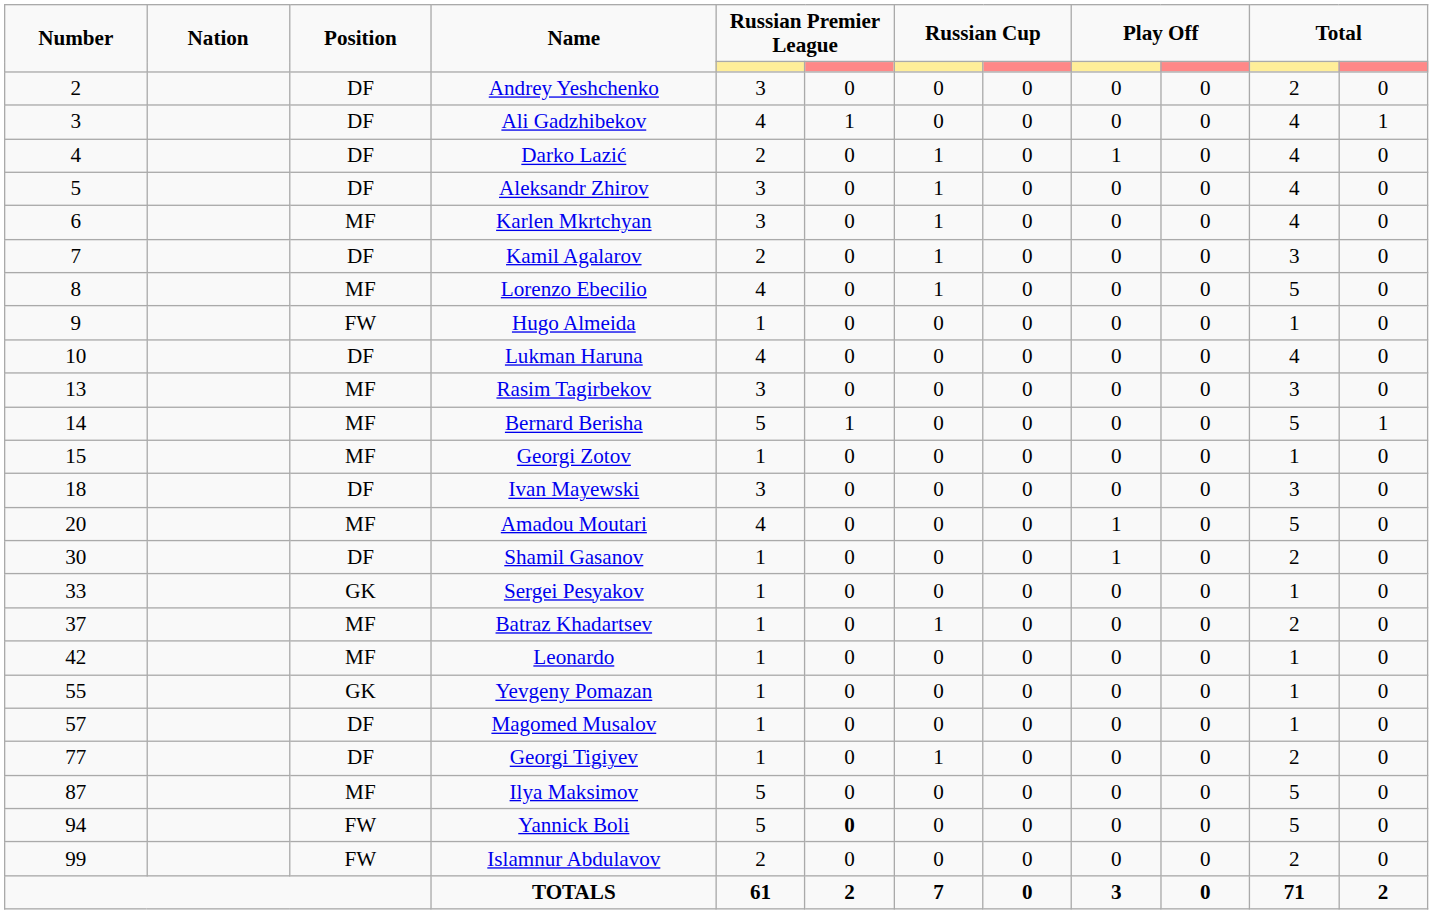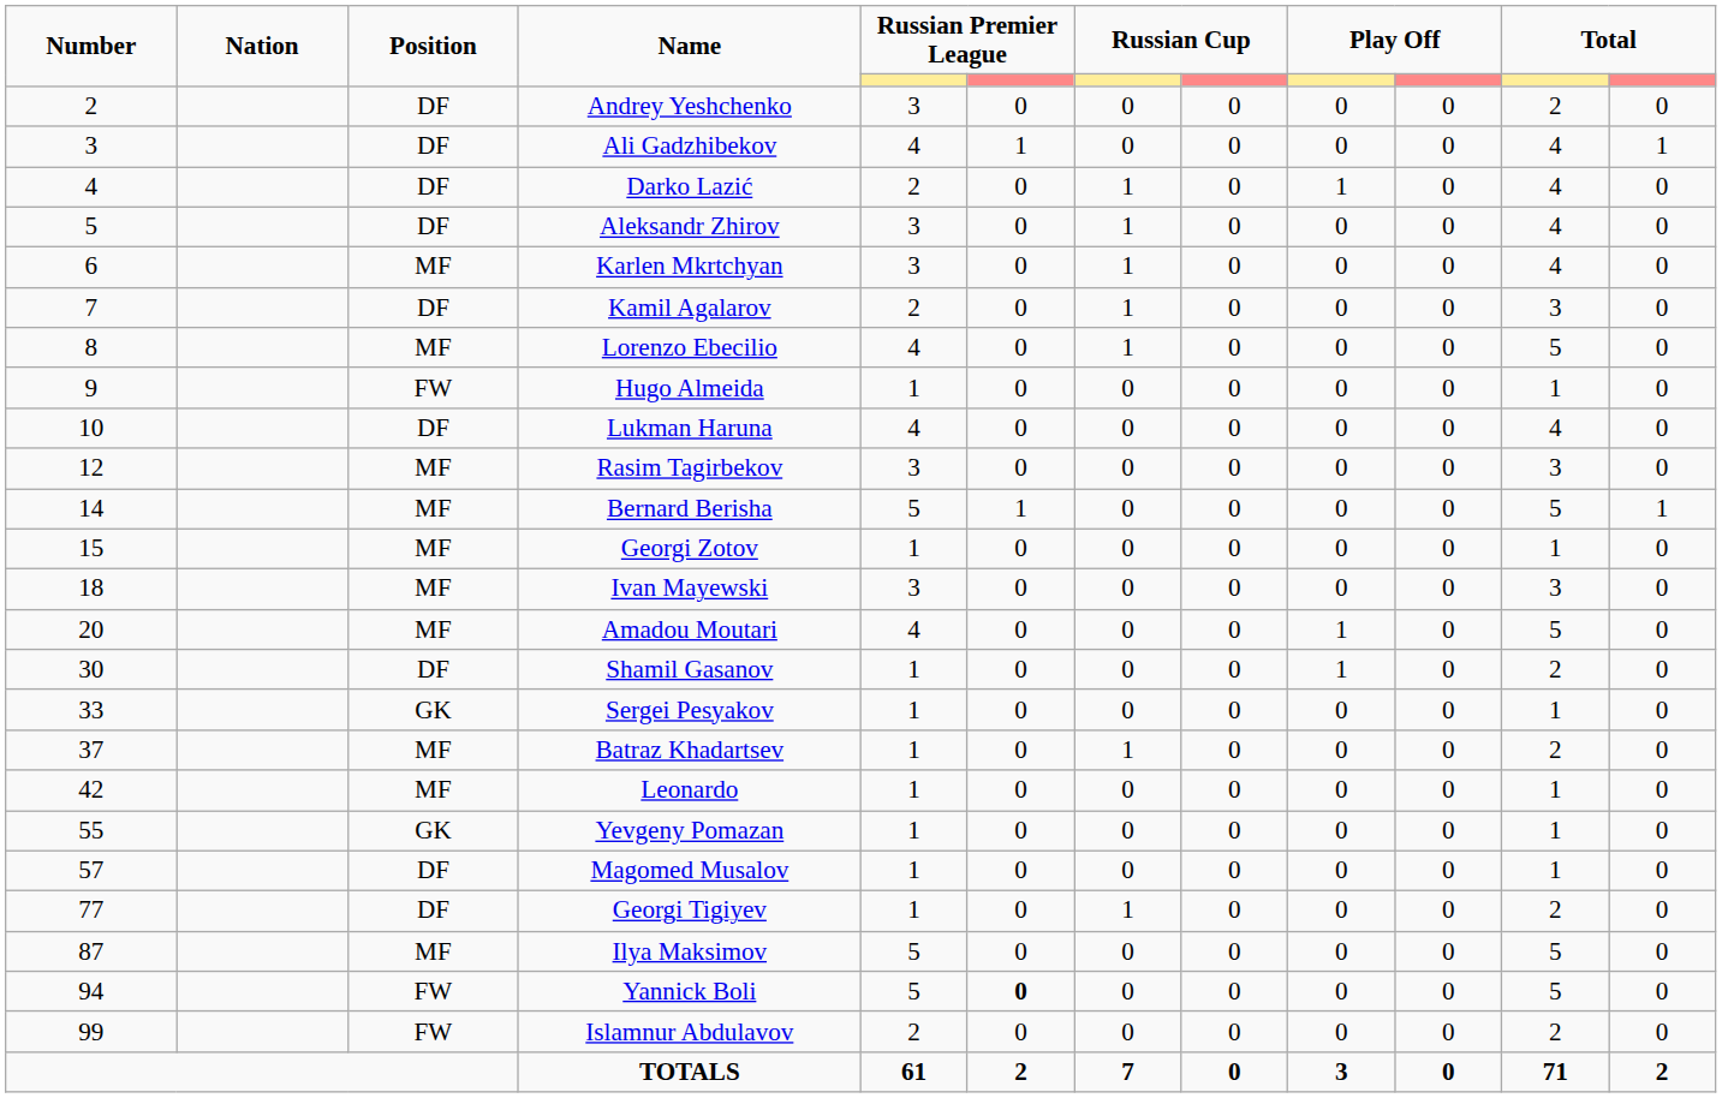Rasim Tagirbekov | Number: 13 -> 12
Ivan Mayewski | Position: DF -> MF
